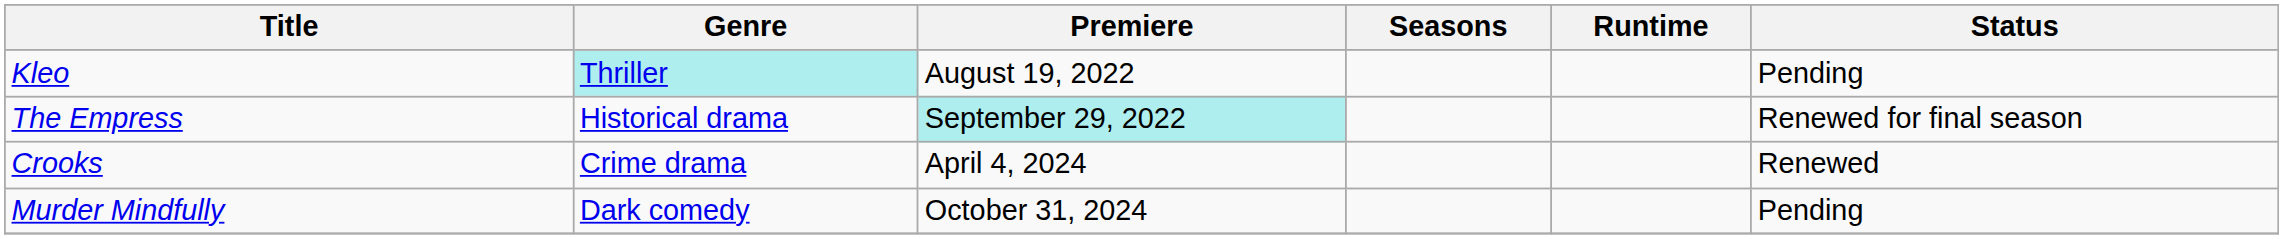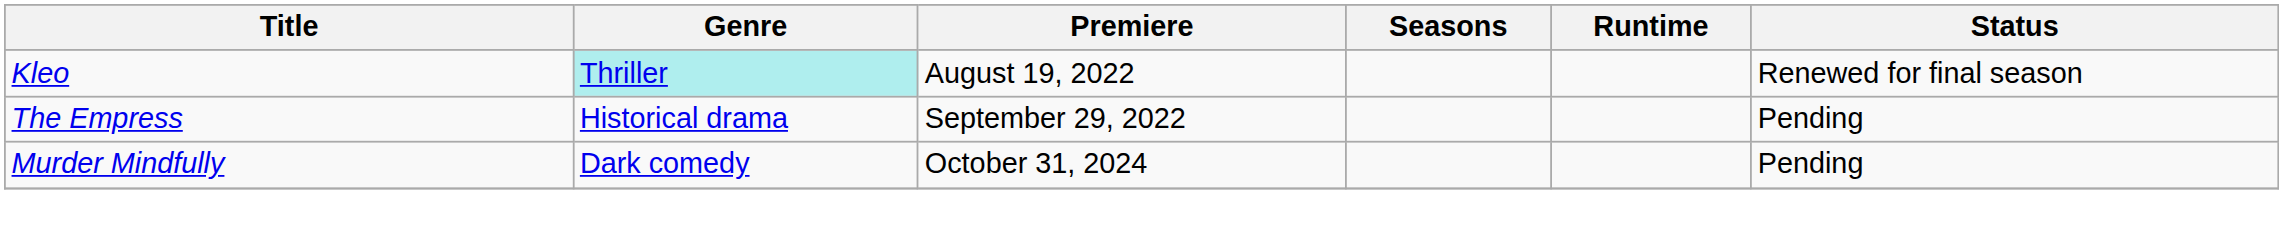Kleo | Status: Pending -> Renewed for final season
The Empress | Premiere: paleturquoise background -> no background
The Empress | Status: Renewed for final season -> Pending
- row: Crooks | Crime drama | April 4, 2024 | Renewed
